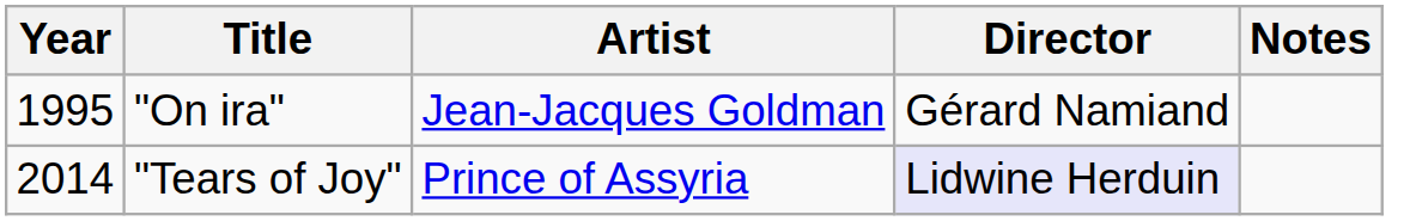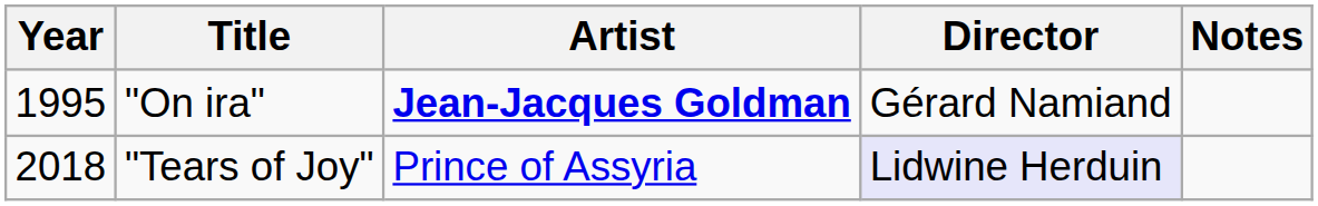"On ira" | Artist: normal -> bold
"Tears of Joy" | Year: 2014 -> 2018
